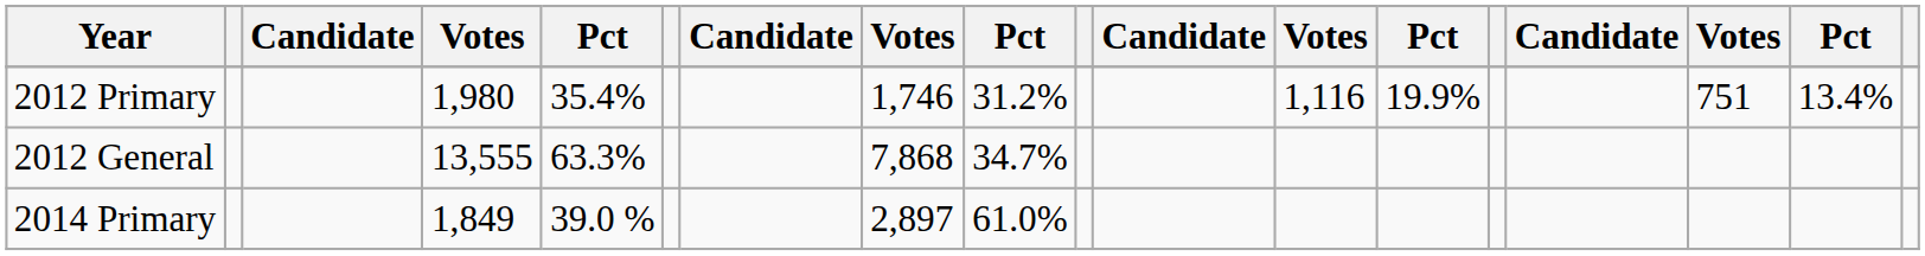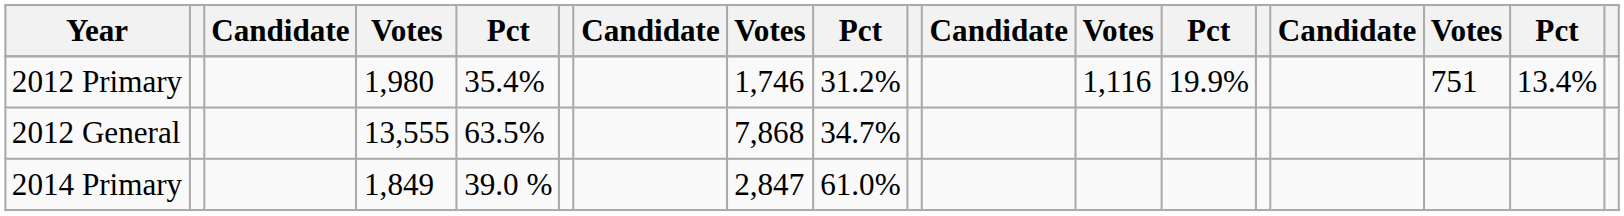2012 General | column 5: 63.3% -> 63.5%
2014 Primary | column 8: 2,897 -> 2,847
